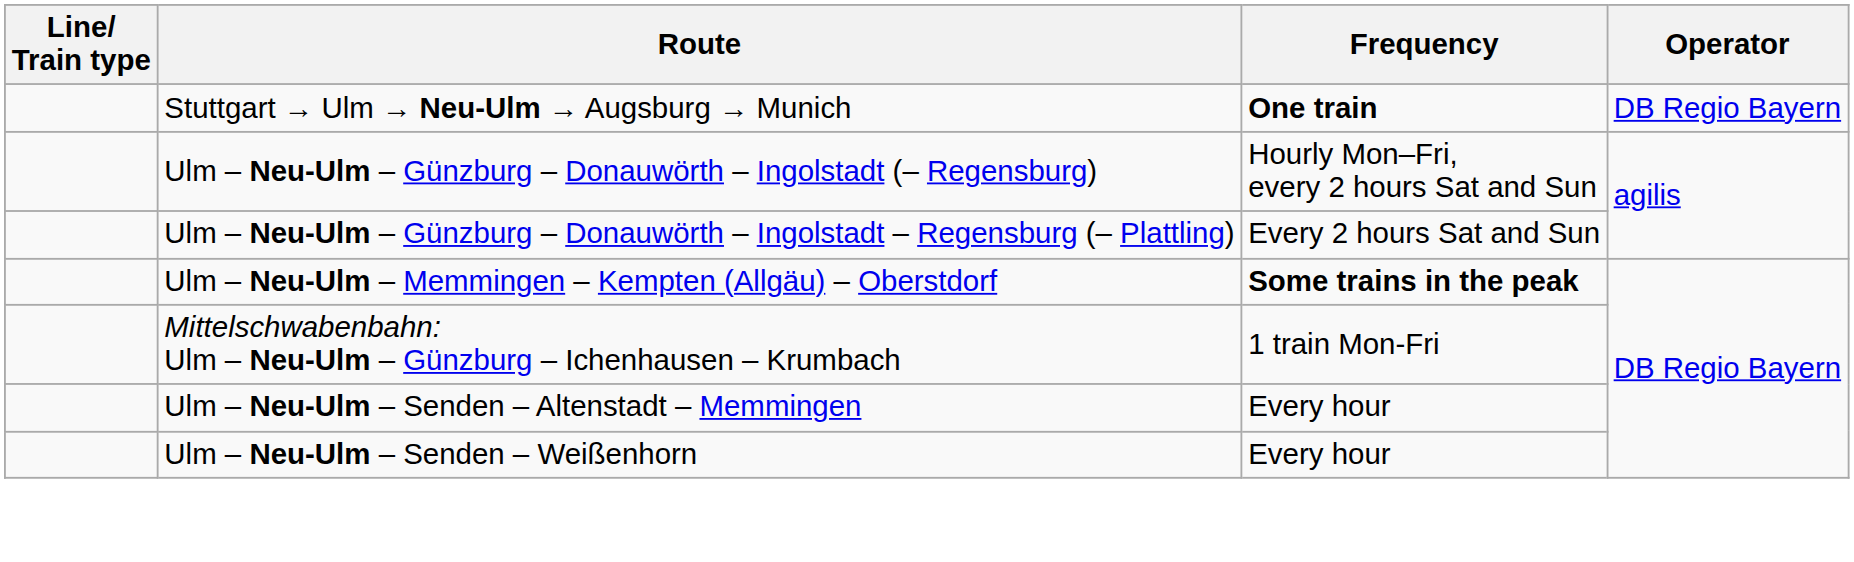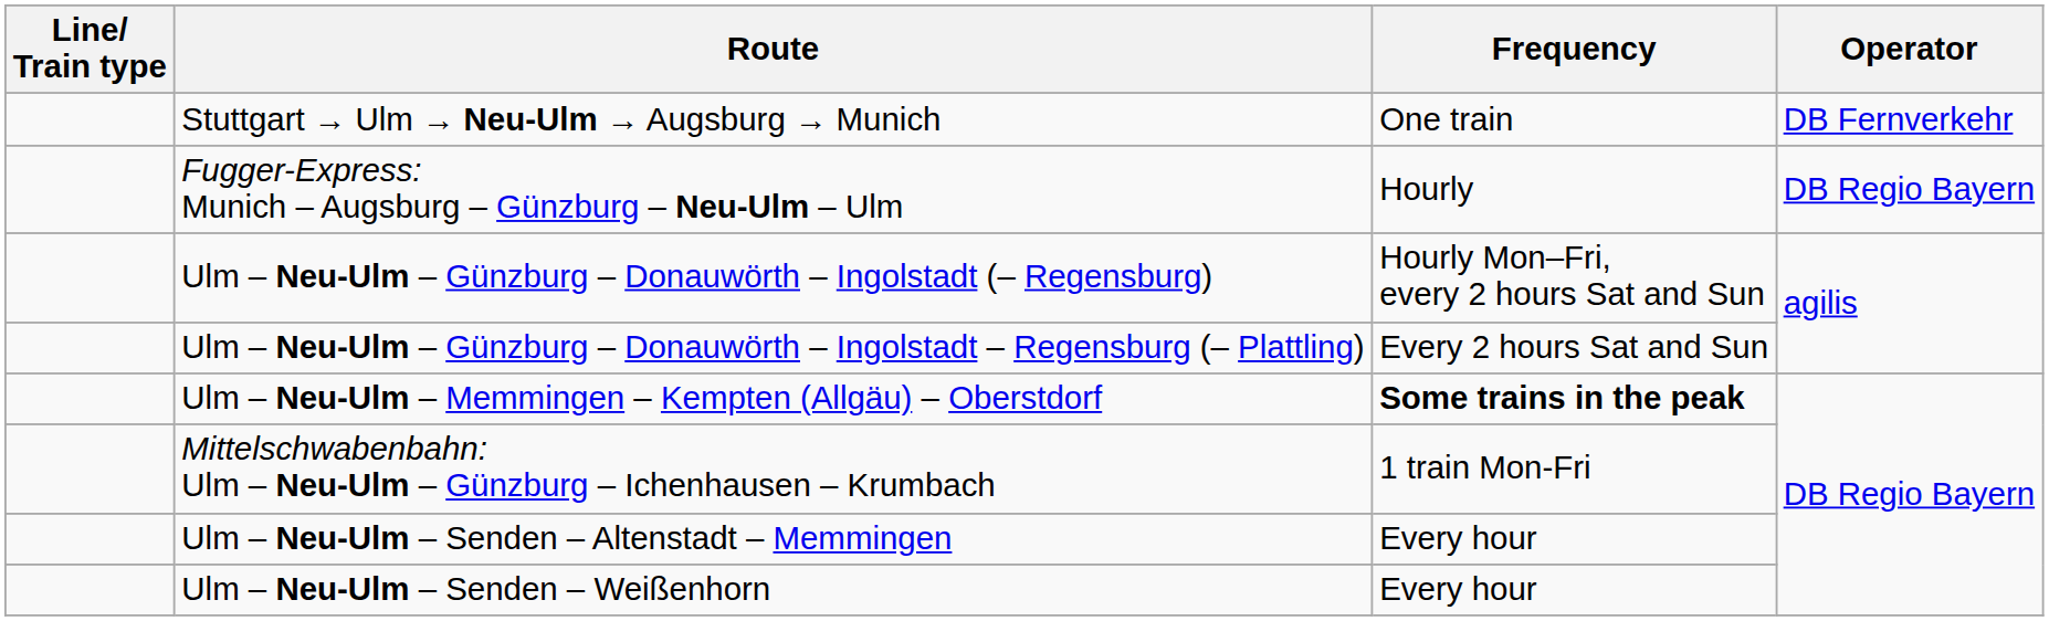Stuttgart → Ulm → Neu-Ulm → Augsburg → Munich | Frequency: bold -> normal
Stuttgart → Ulm → Neu-Ulm → Augsburg → Munich | Operator: DB Regio Bayern -> DB Fernverkehr
+ row: Fugger-Express: Munich – Augsburg – Günzburg – Neu-Ulm – Ulm | Hourly | DB Regio Bayern
